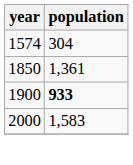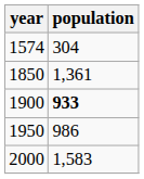+ row: 1950 | 986
